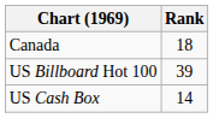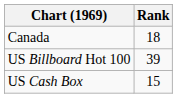US Cash Box | Rank: 14 -> 15
